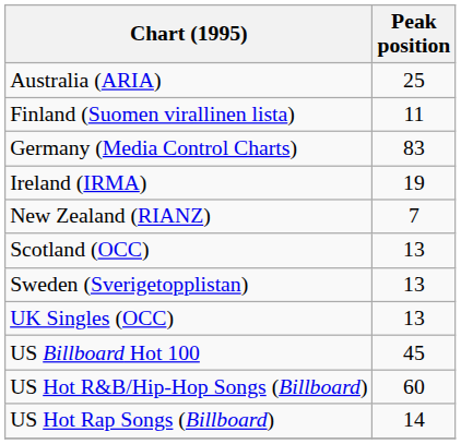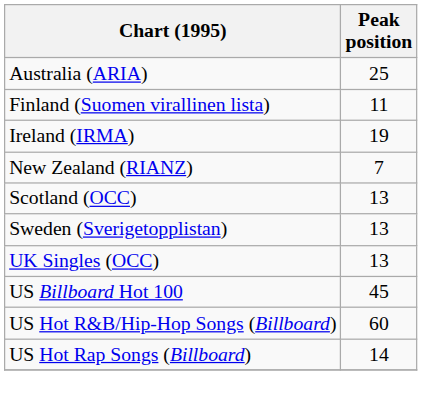- row: Germany (Media Control Charts) | 83
